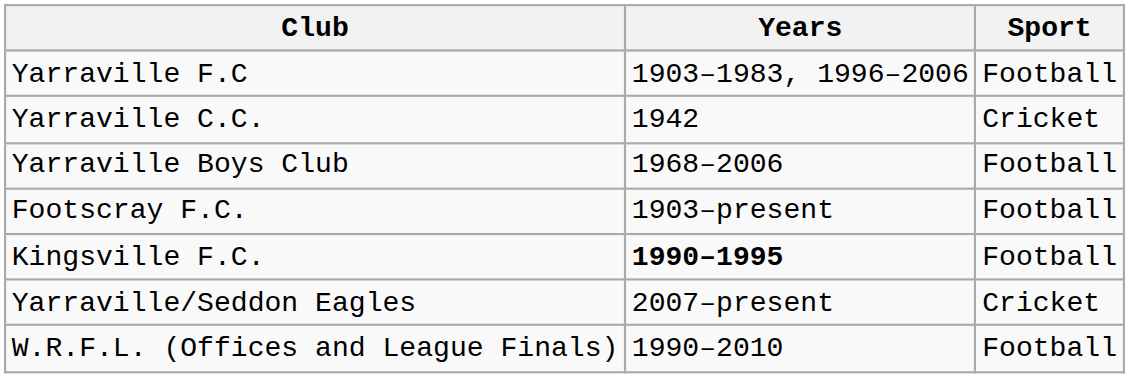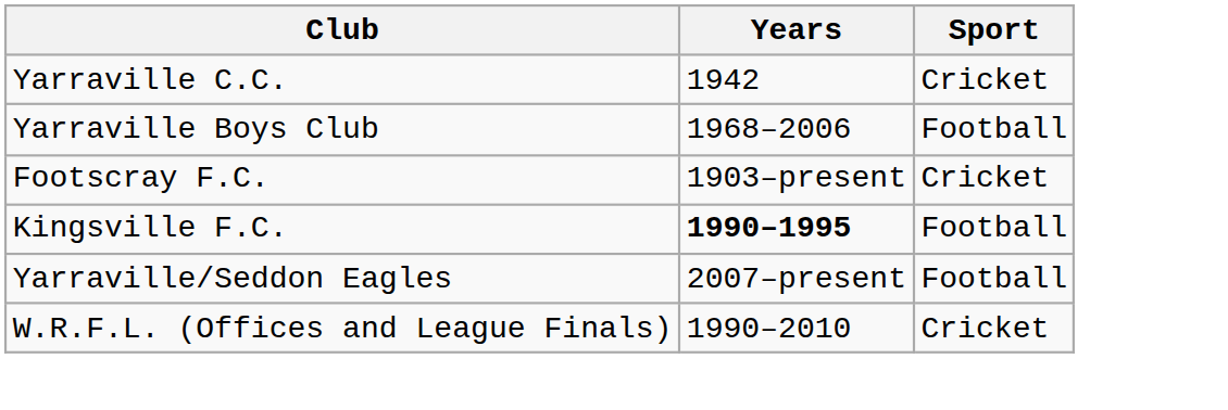- row: Yarraville F.C | 1903–1983, 1996–2006 | Football
Footscray F.C. | Sport: Football -> Cricket
Yarraville/Seddon Eagles | Sport: Cricket -> Football
W.R.F.L. (Offices and League Finals) | Sport: Football -> Cricket
